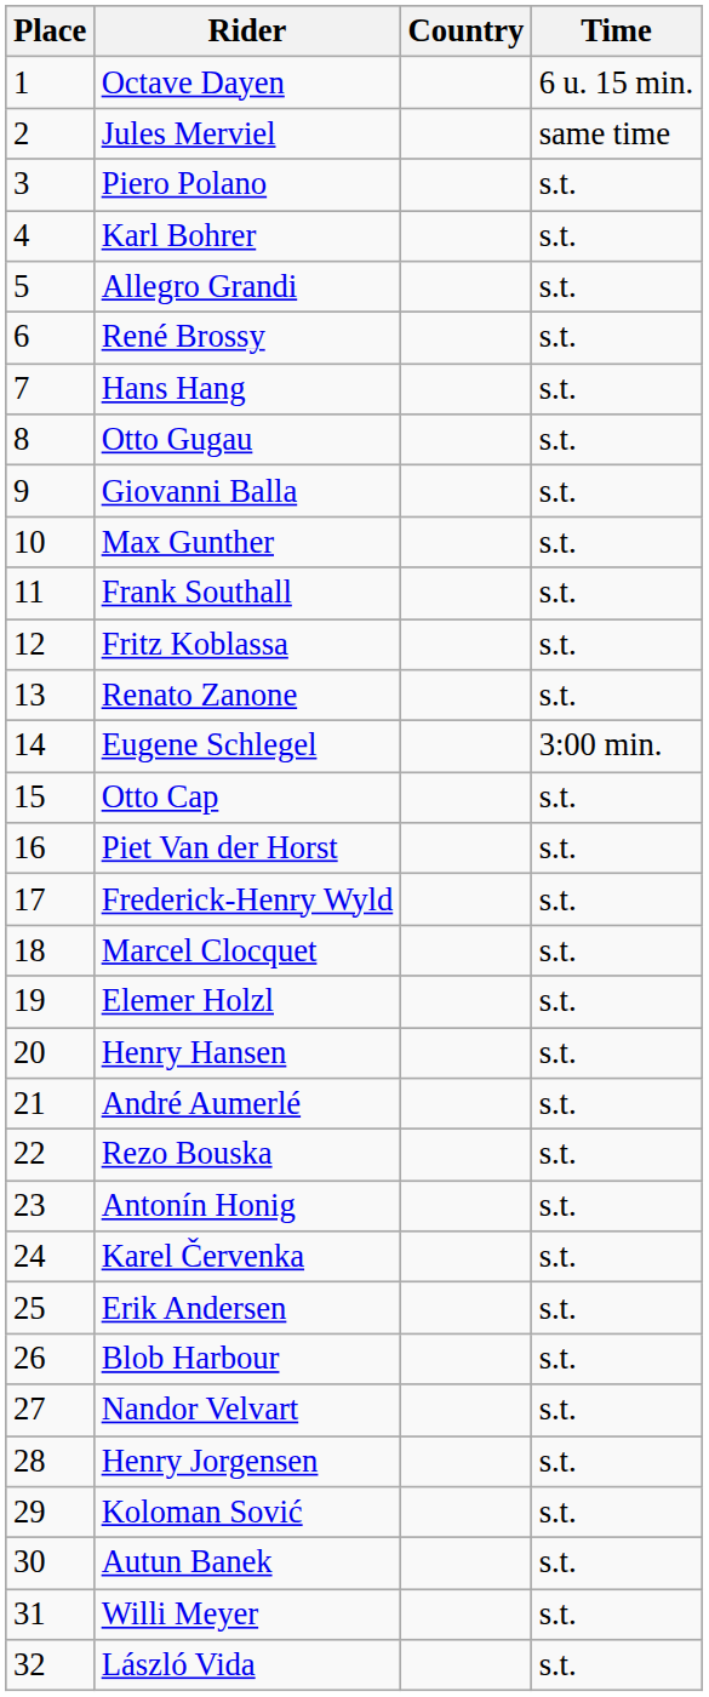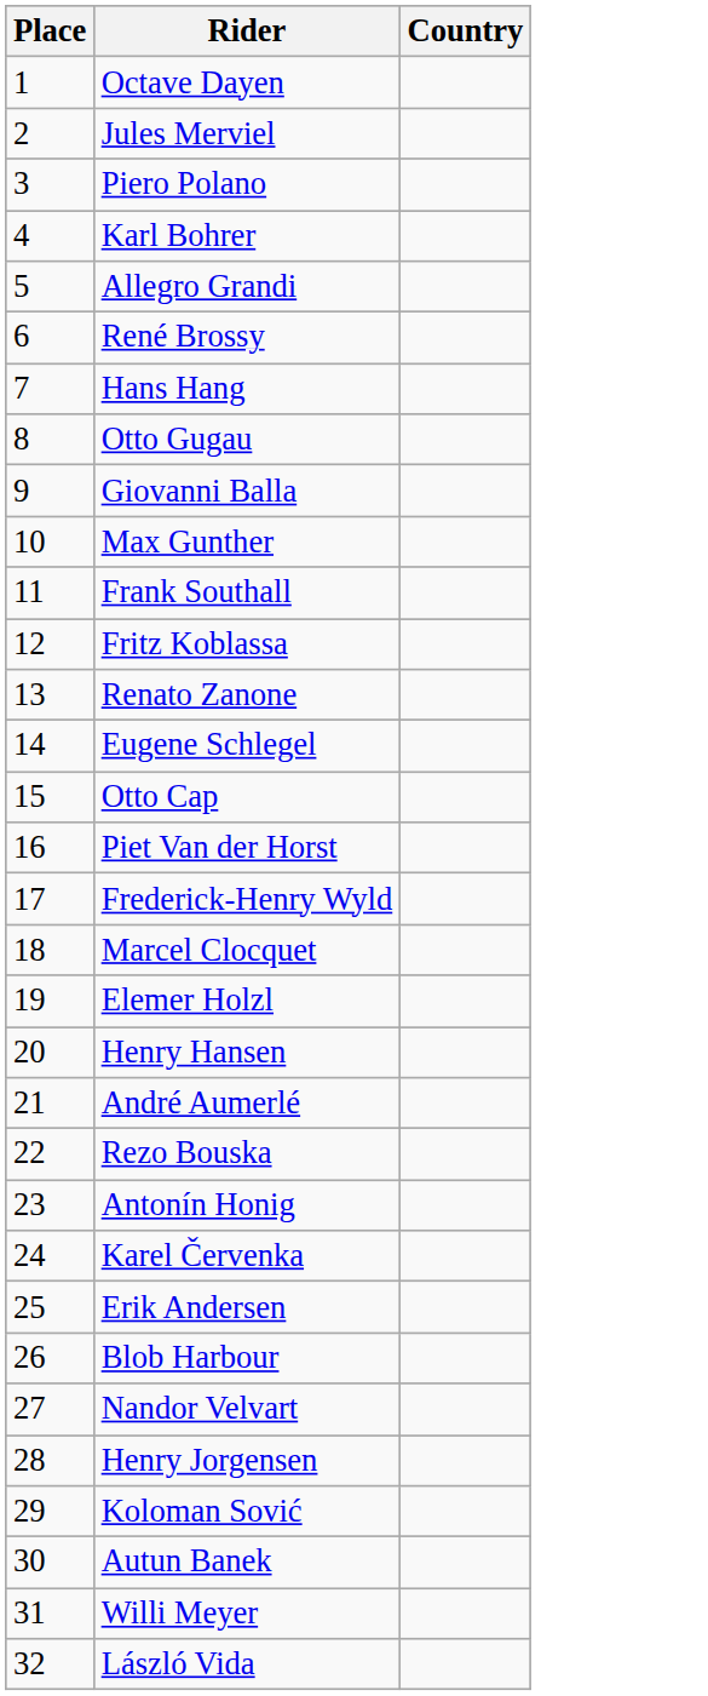- column: Time | 6 u. 15 min. | same time | s.t. | s.t. | s.t. | s.t. | s.t. | s.t. | s.t. | s.t. | s.t. | s.t. | s.t. | 3:00 min. | s.t. | s.t. | s.t. | s.t. | s.t. | s.t. | s.t. | s.t. | s.t. | s.t. | s.t. | s.t. | s.t. | s.t. | s.t. | s.t. | s.t. | s.t.
